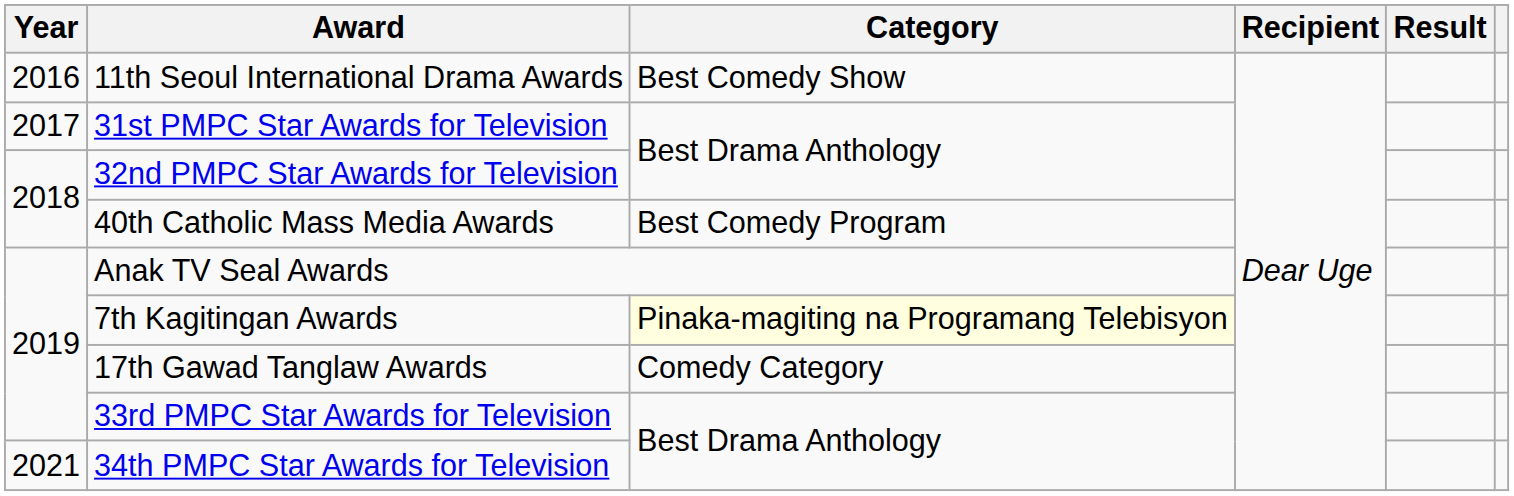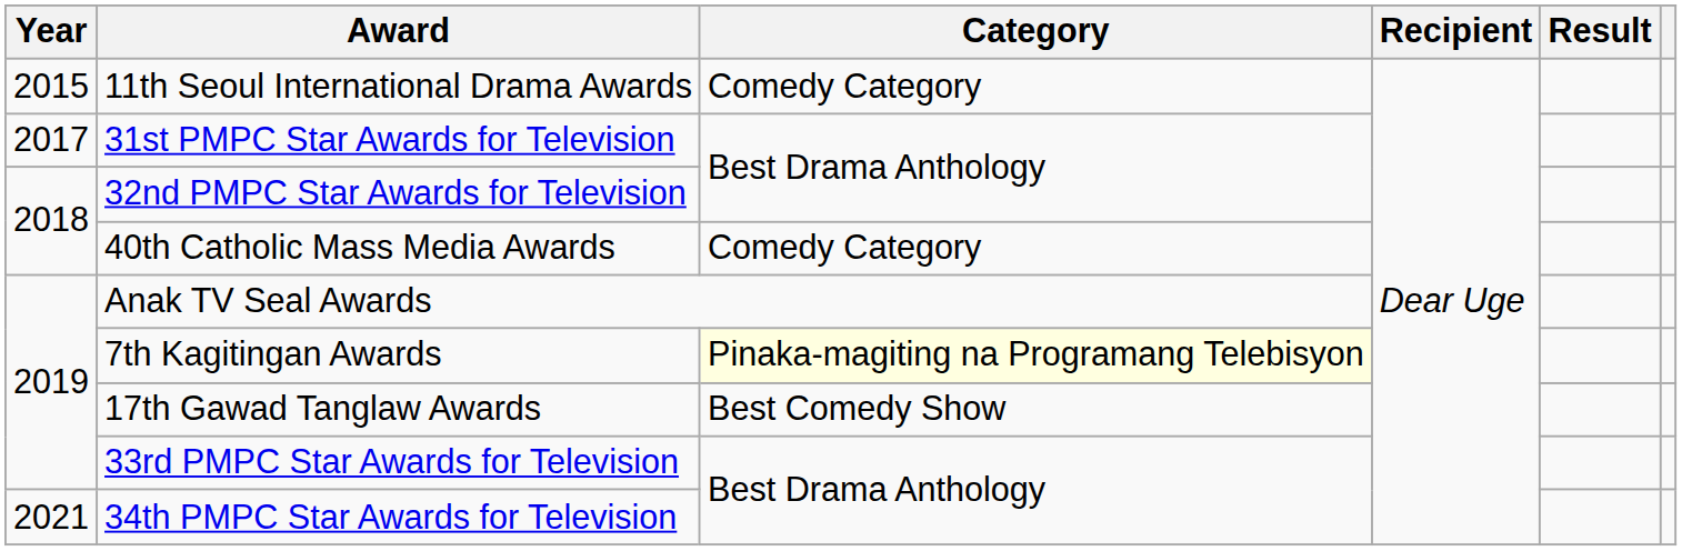11th Seoul International Drama Awards | Year: 2016 -> 2015
11th Seoul International Drama Awards | Category: Best Comedy Show -> Comedy Category
40th Catholic Mass Media Awards | Category: Best Comedy Program -> Comedy Category
17th Gawad Tanglaw Awards | Category: Comedy Category -> Best Comedy Show
